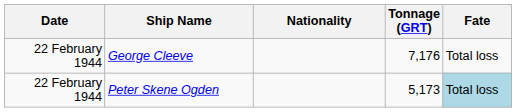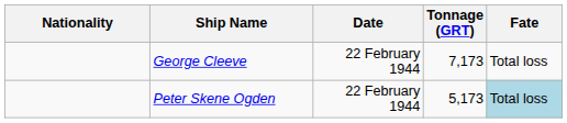columns swapped: Date <-> Nationality
George Cleeve | Tonnage (GRT): 7,176 -> 7,173
